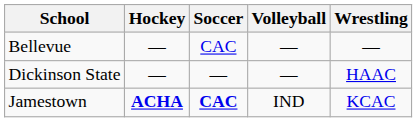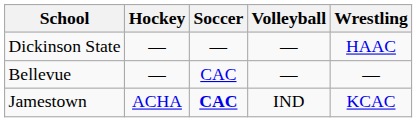rows swapped: Bellevue <-> Dickinson State
Jamestown | Hockey: bold -> normal
